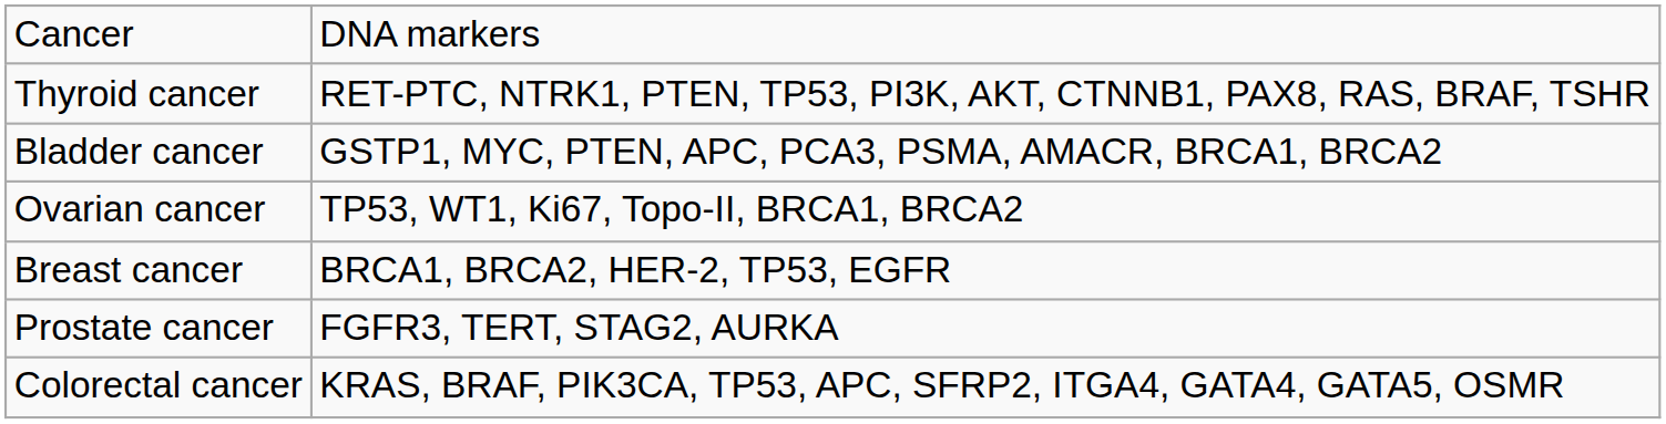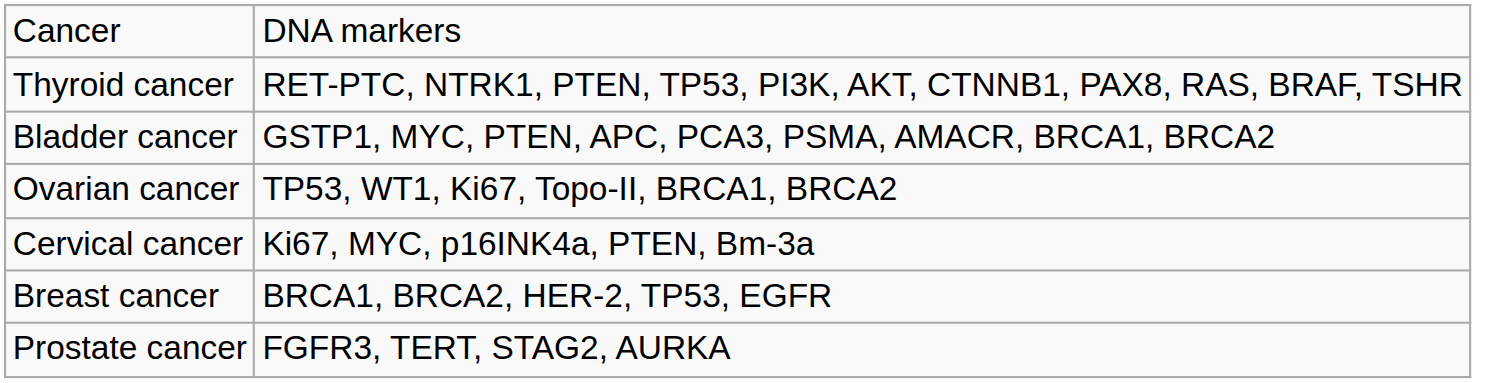+ row: Cervical cancer | Ki67, MYC, p16INK4a, PTEN, Bm-3a
- row: Colorectal cancer | KRAS, BRAF, PIK3CA, TP53, APC, SFRP2, ITGA4, GATA4, GATA5, OSMR
